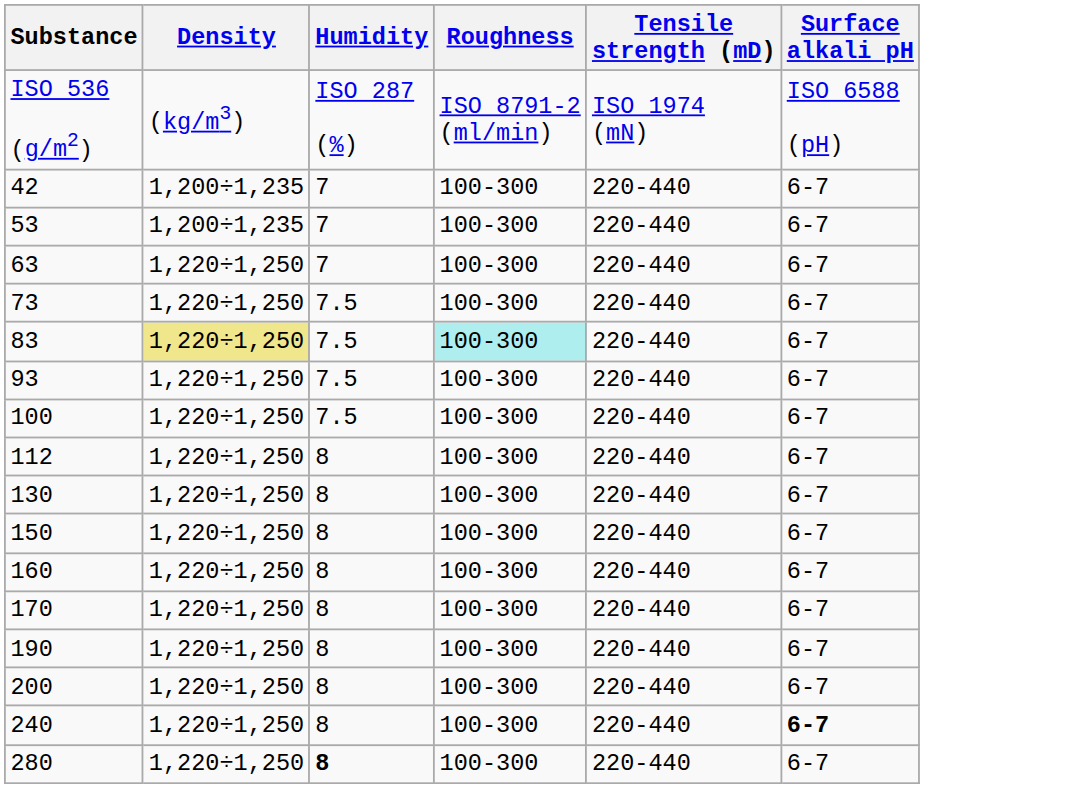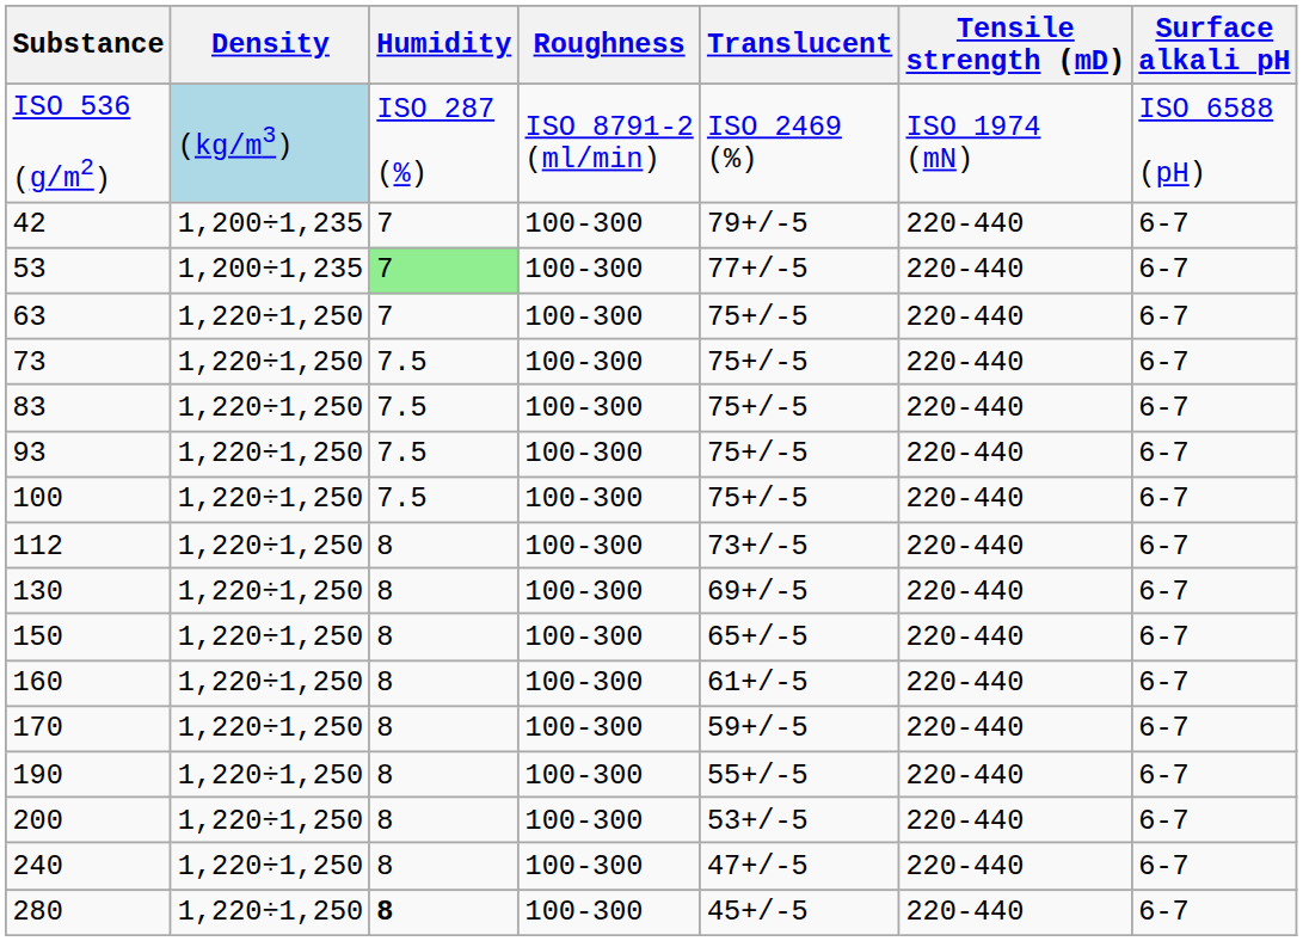+ column: Translucent | ISO 2469 (%) | 79+/-5 | 77+/-5 | 75+/-5 | 75+/-5 | 75+/-5 | 75+/-5 | 75+/-5 | 73+/-5 | 69+/-5 | 65+/-5 | 61+/-5 | 59+/-5 | 55+/-5 | 53+/-5 | 47+/-5 | 45+/-5
ISO 536 (g/m2) | Density: no background -> lightblue background
53 | Humidity: no background -> lightgreen background
83 | Density: khaki background -> no background
83 | Roughness: paleturquoise background -> no background
240 | Surface alkali pH: bold -> normal
